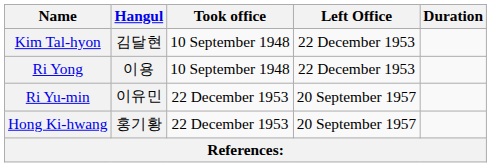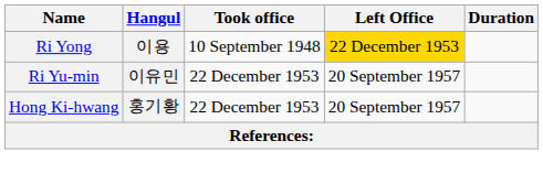- row: Kim Tal-hyon | 김달현 | 10 September 1948 | 22 December 1953
Ri Yong | Left Office: no background -> gold background
